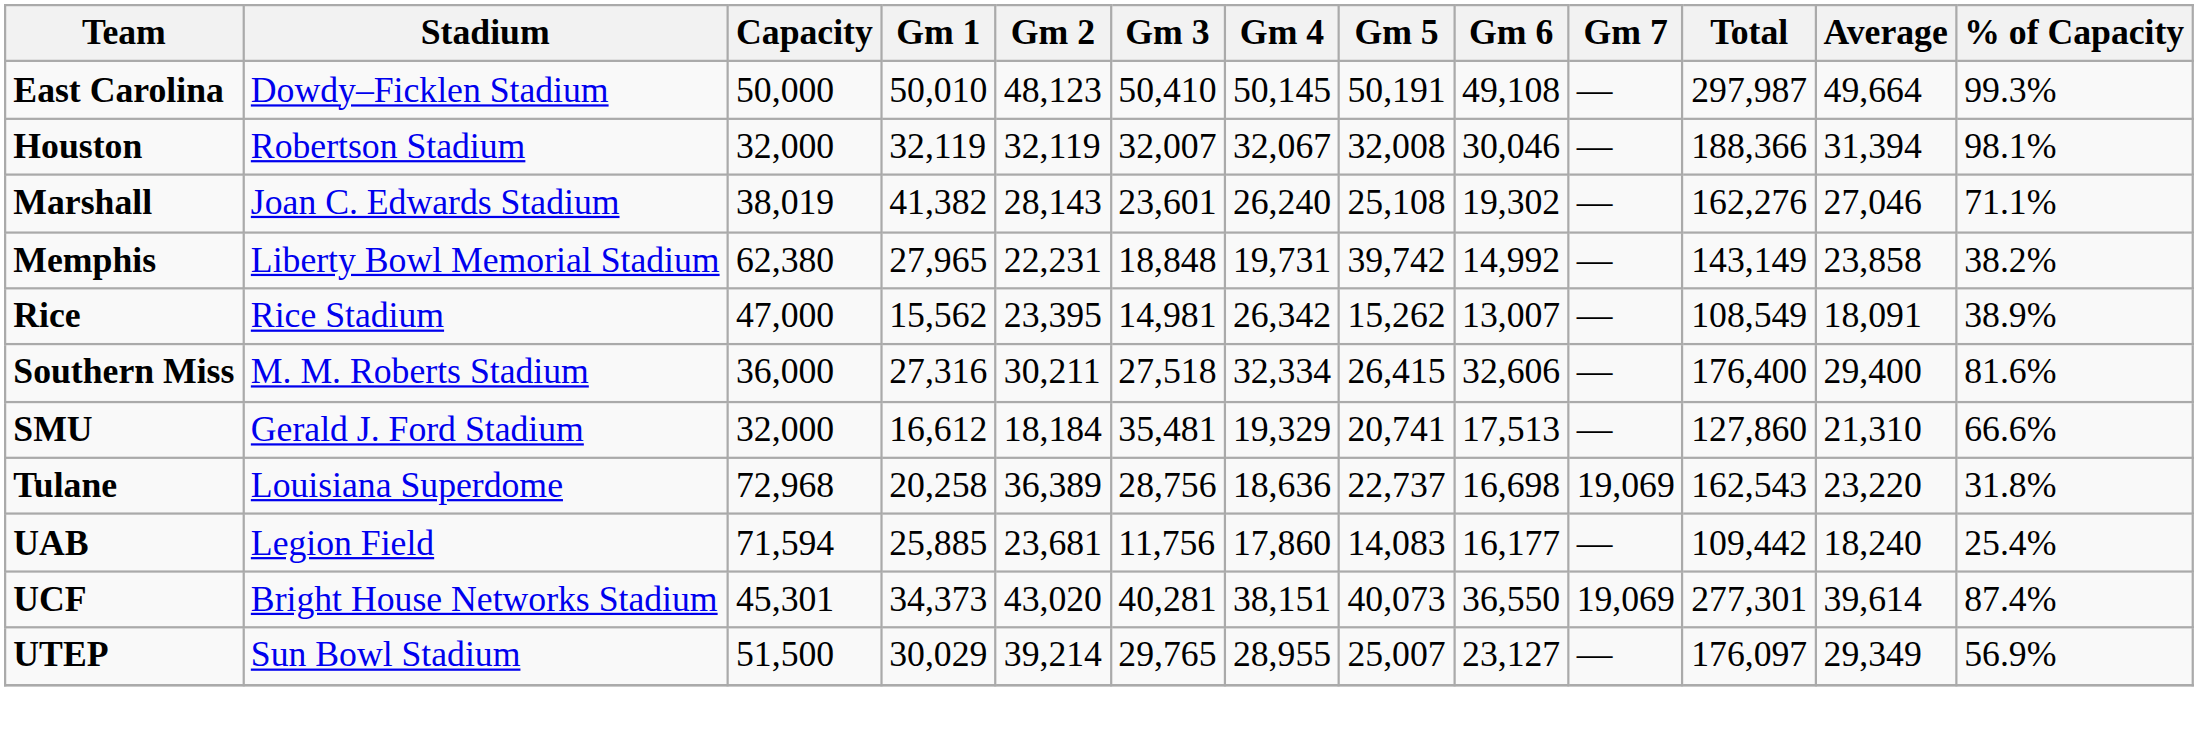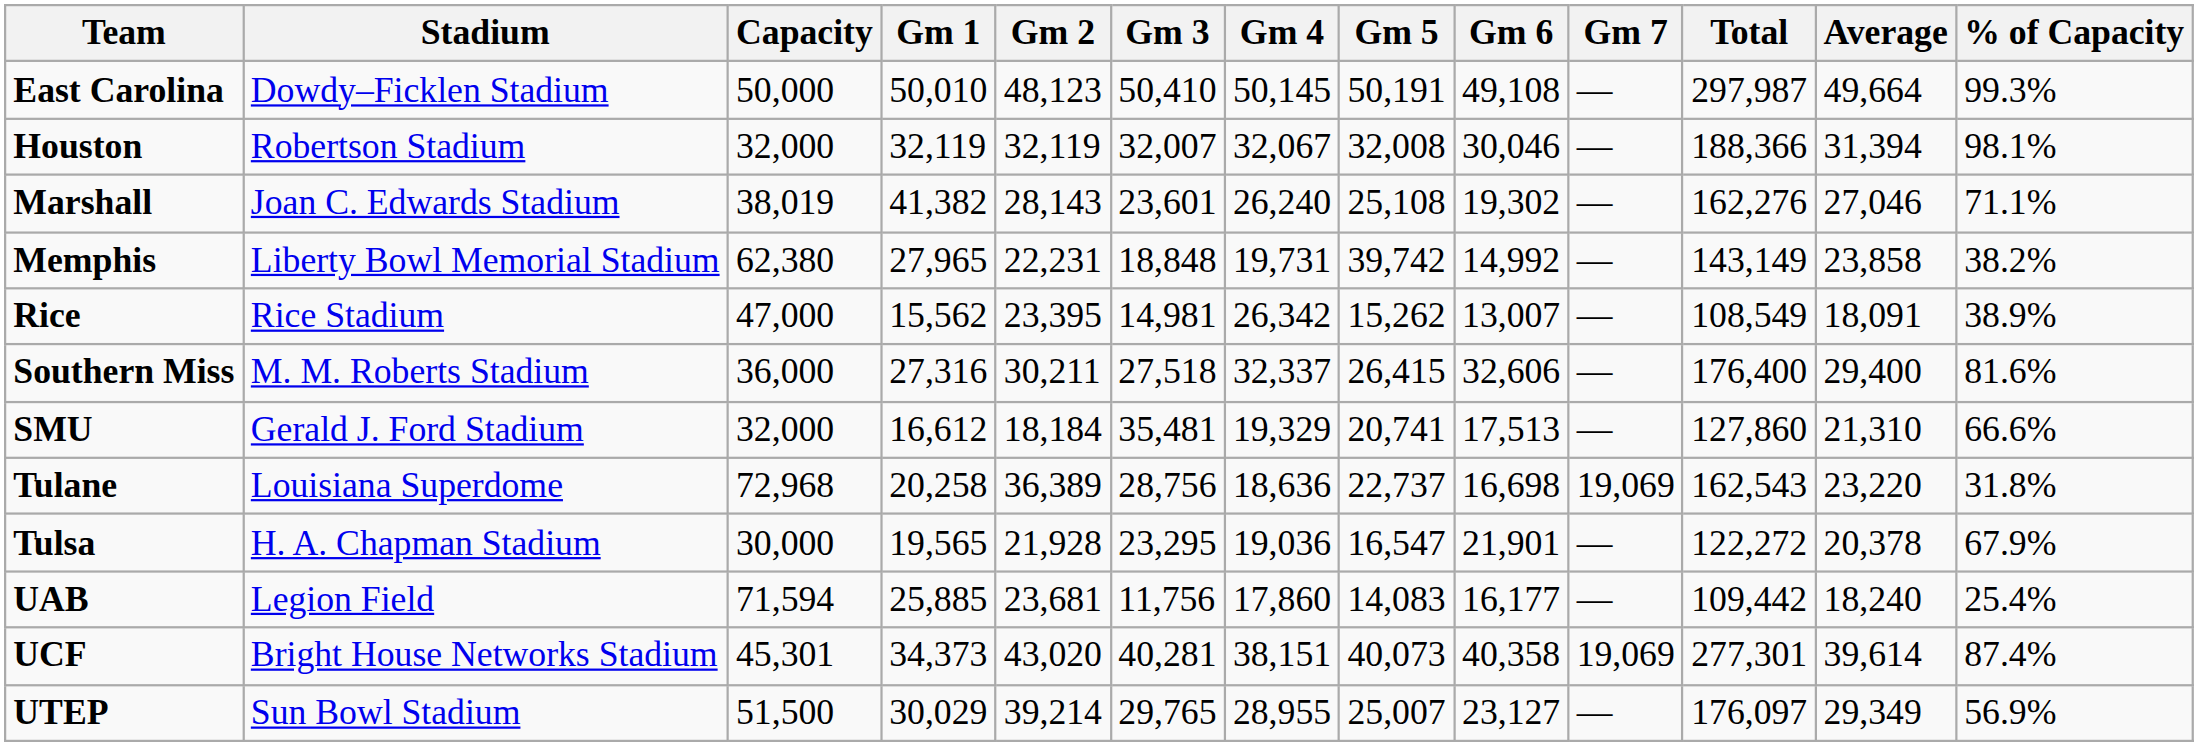Southern Miss | Gm 4: 32,334 -> 32,337
+ row: Tulsa | H. A. Chapman Stadium | 30,000 | 19,565 | 21,928 | 23,295 | 19,036 | 16,547 | 21,901 | — | 122,272 | 20,378 | 67.9%
UCF | Gm 6: 36,550 -> 40,358
